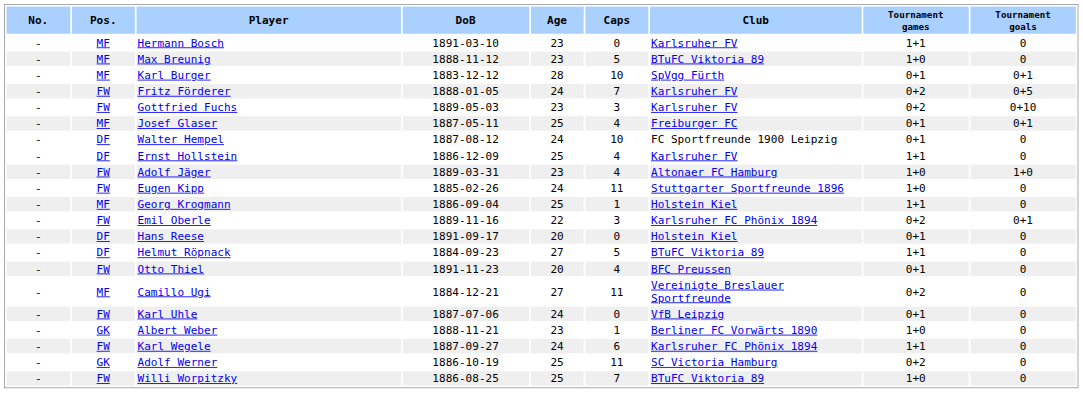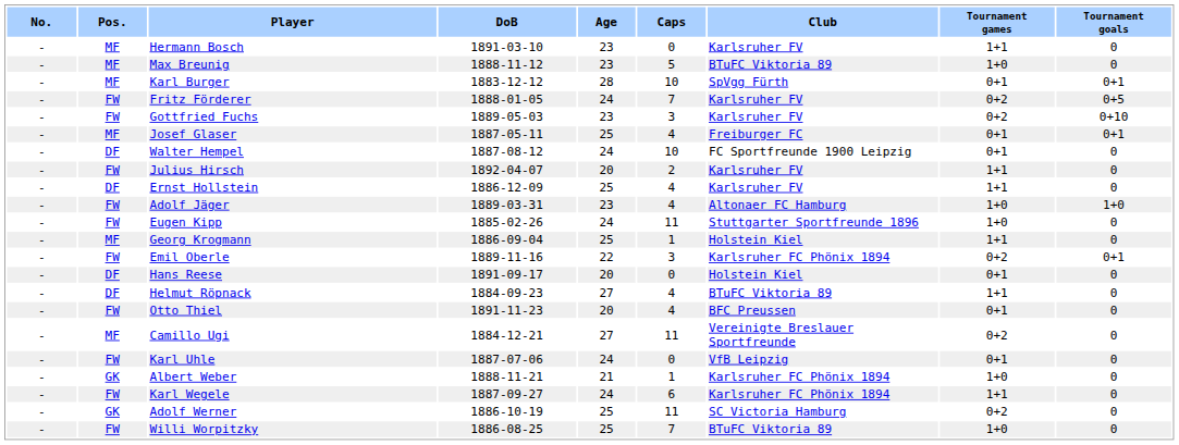+ row: - | FW | Julius Hirsch | 1892-04-07 | 20 | 2 | Karlsruher FV | 1+1 | 0
Helmut Röpnack | Caps: 5 -> 4
Albert Weber | Age: 23 -> 21
Albert Weber | Club: Berliner FC Vorwärts 1890 -> Karlsruher FC Phönix 1894
